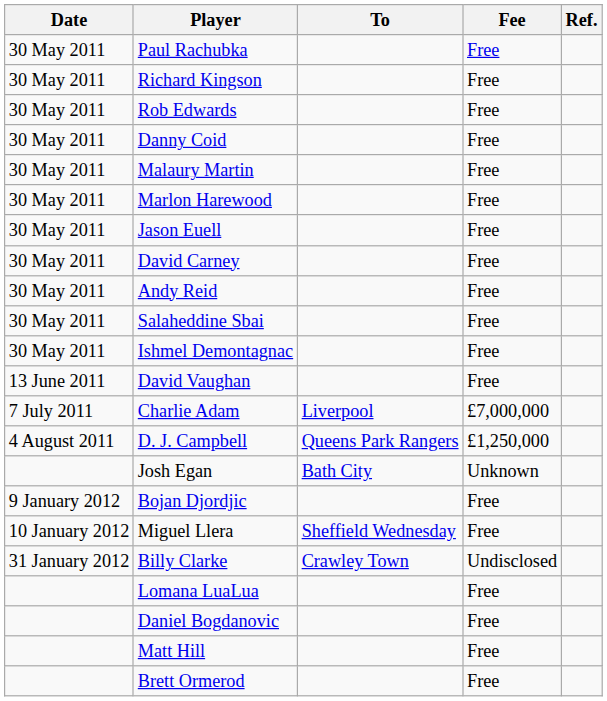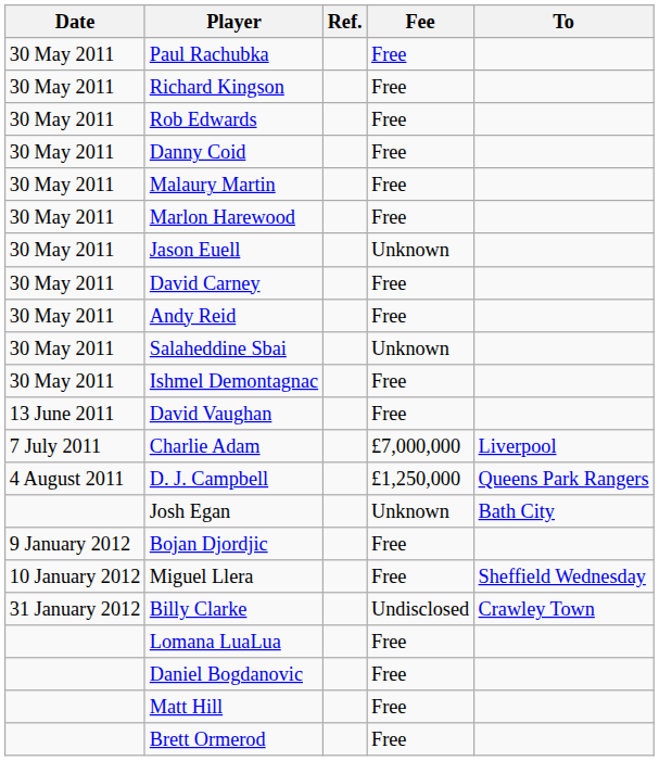columns swapped: To <-> Ref.
Jason Euell | Fee: Free -> Unknown
Salaheddine Sbai | Fee: Free -> Unknown
